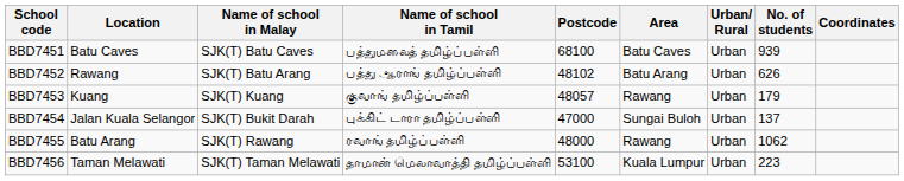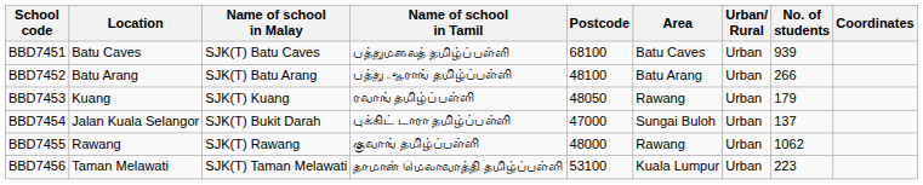BBD7452 | Location: Rawang -> Batu Arang
BBD7452 | Postcode: 48102 -> 48100
BBD7452 | No. of students: 626 -> 266
BBD7453 | Name of school in Tamil: குவாங் தமிழ்ப்பள்ளி -> ரவாங் தமிழ்ப்பள்ளி
BBD7453 | Postcode: 48057 -> 48050
BBD7455 | Location: Batu Arang -> Rawang
BBD7455 | Name of school in Tamil: ரவாங் தமிழ்ப்பள்ளி -> குவாங் தமிழ்ப்பள்ளி
